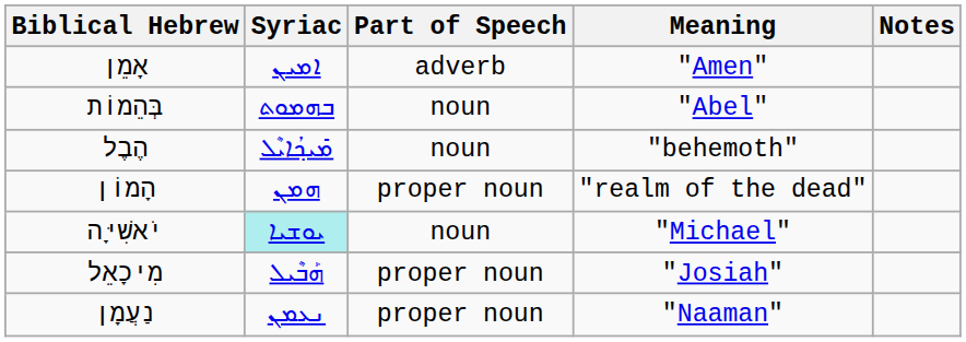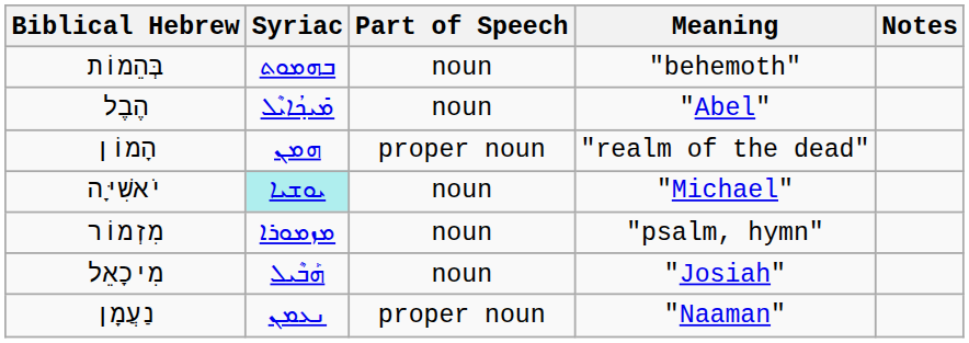- row: אָמֵן | ܐܡܝܢ | adverb | "Amen"
בְּהֵמוֹת | Meaning: "Abel" -> "behemoth"
הֶבֶל | Meaning: "behemoth" -> "Abel"
+ row: מִזְמוֹר | ܡܙܡܘܪܐ | noun | "psalm, hymn"
מִיכָאֵל | Part of Speech: proper noun -> noun
